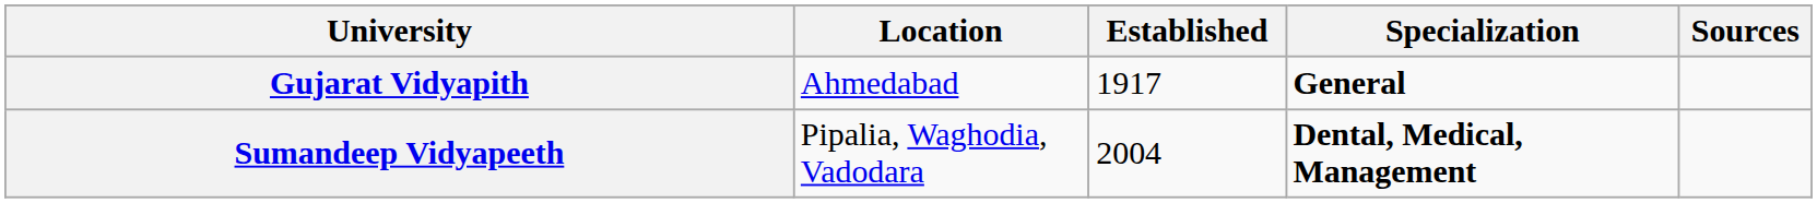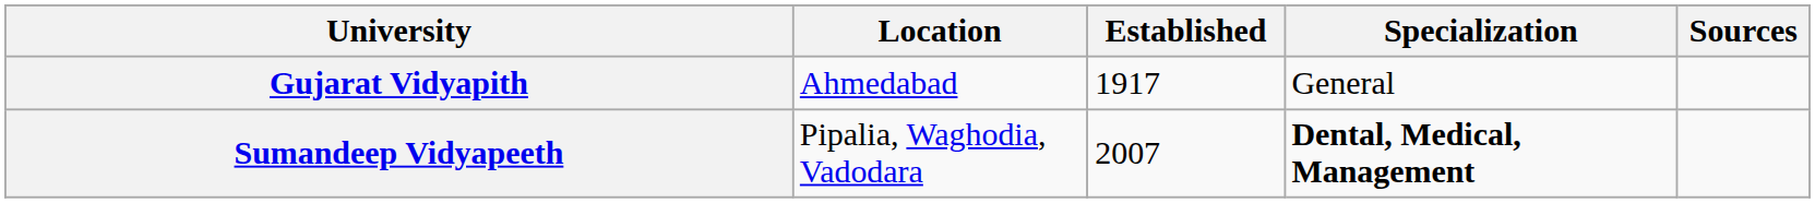Gujarat Vidyapith | Specialization: bold -> normal
Sumandeep Vidyapeeth | Established: 2004 -> 2007
